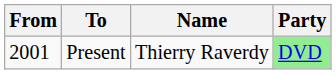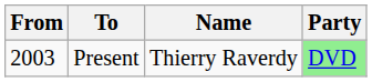Present | From: 2001 -> 2003
